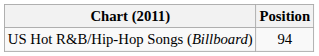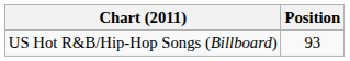US Hot R&B/Hip-Hop Songs (Billboard) | Position: 94 -> 93
